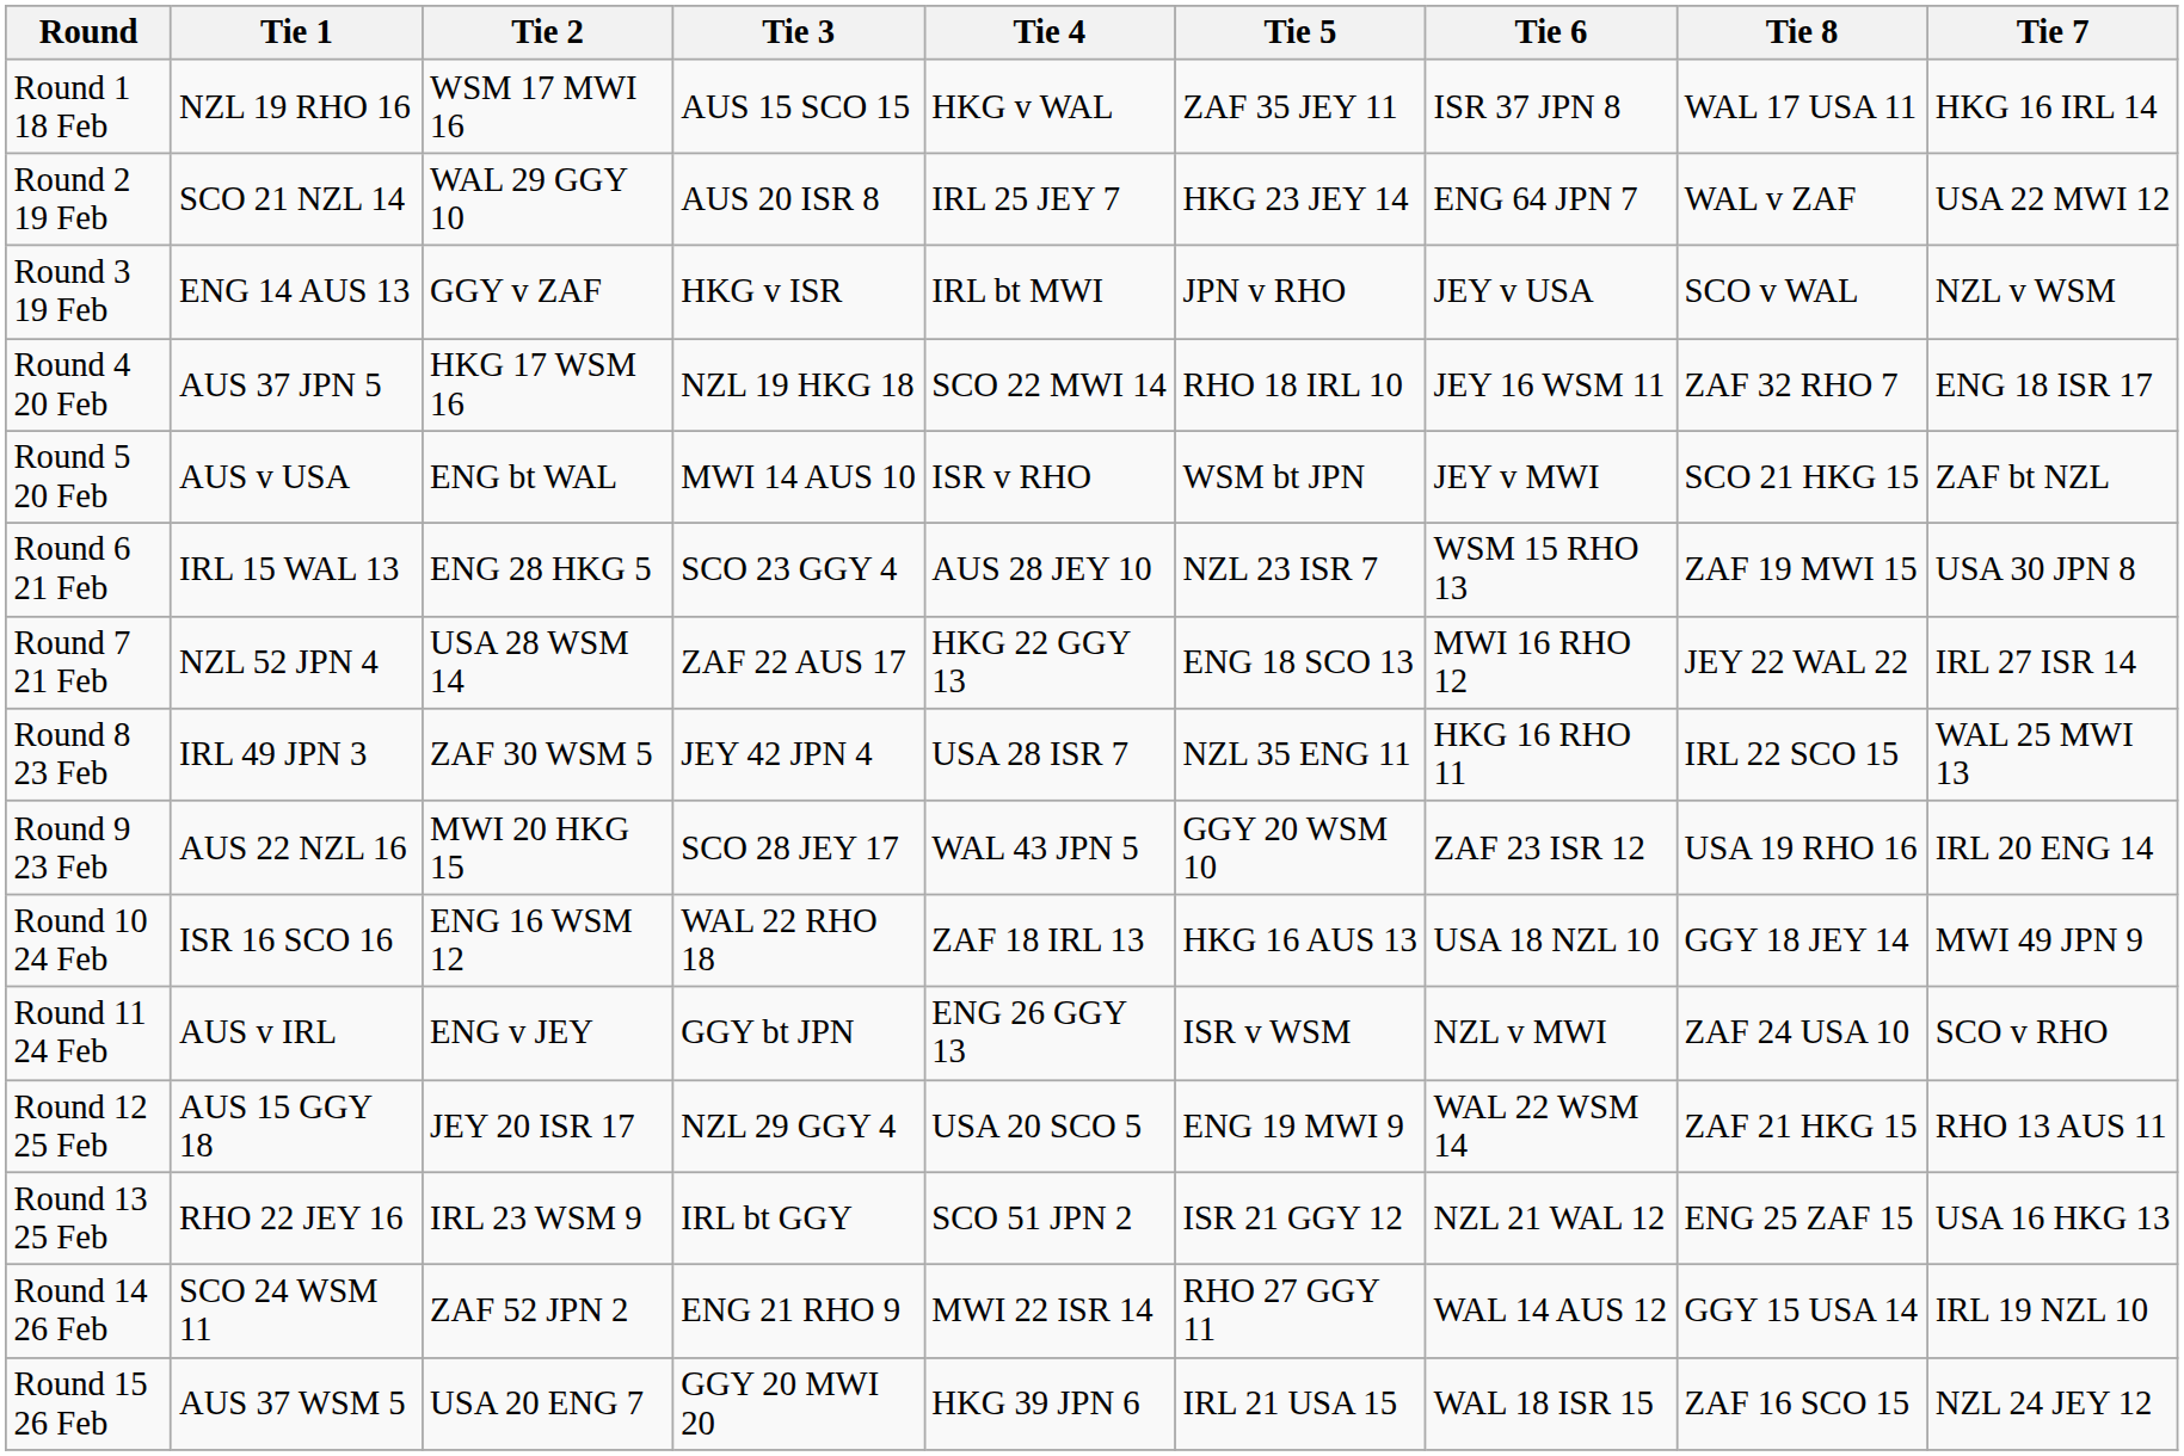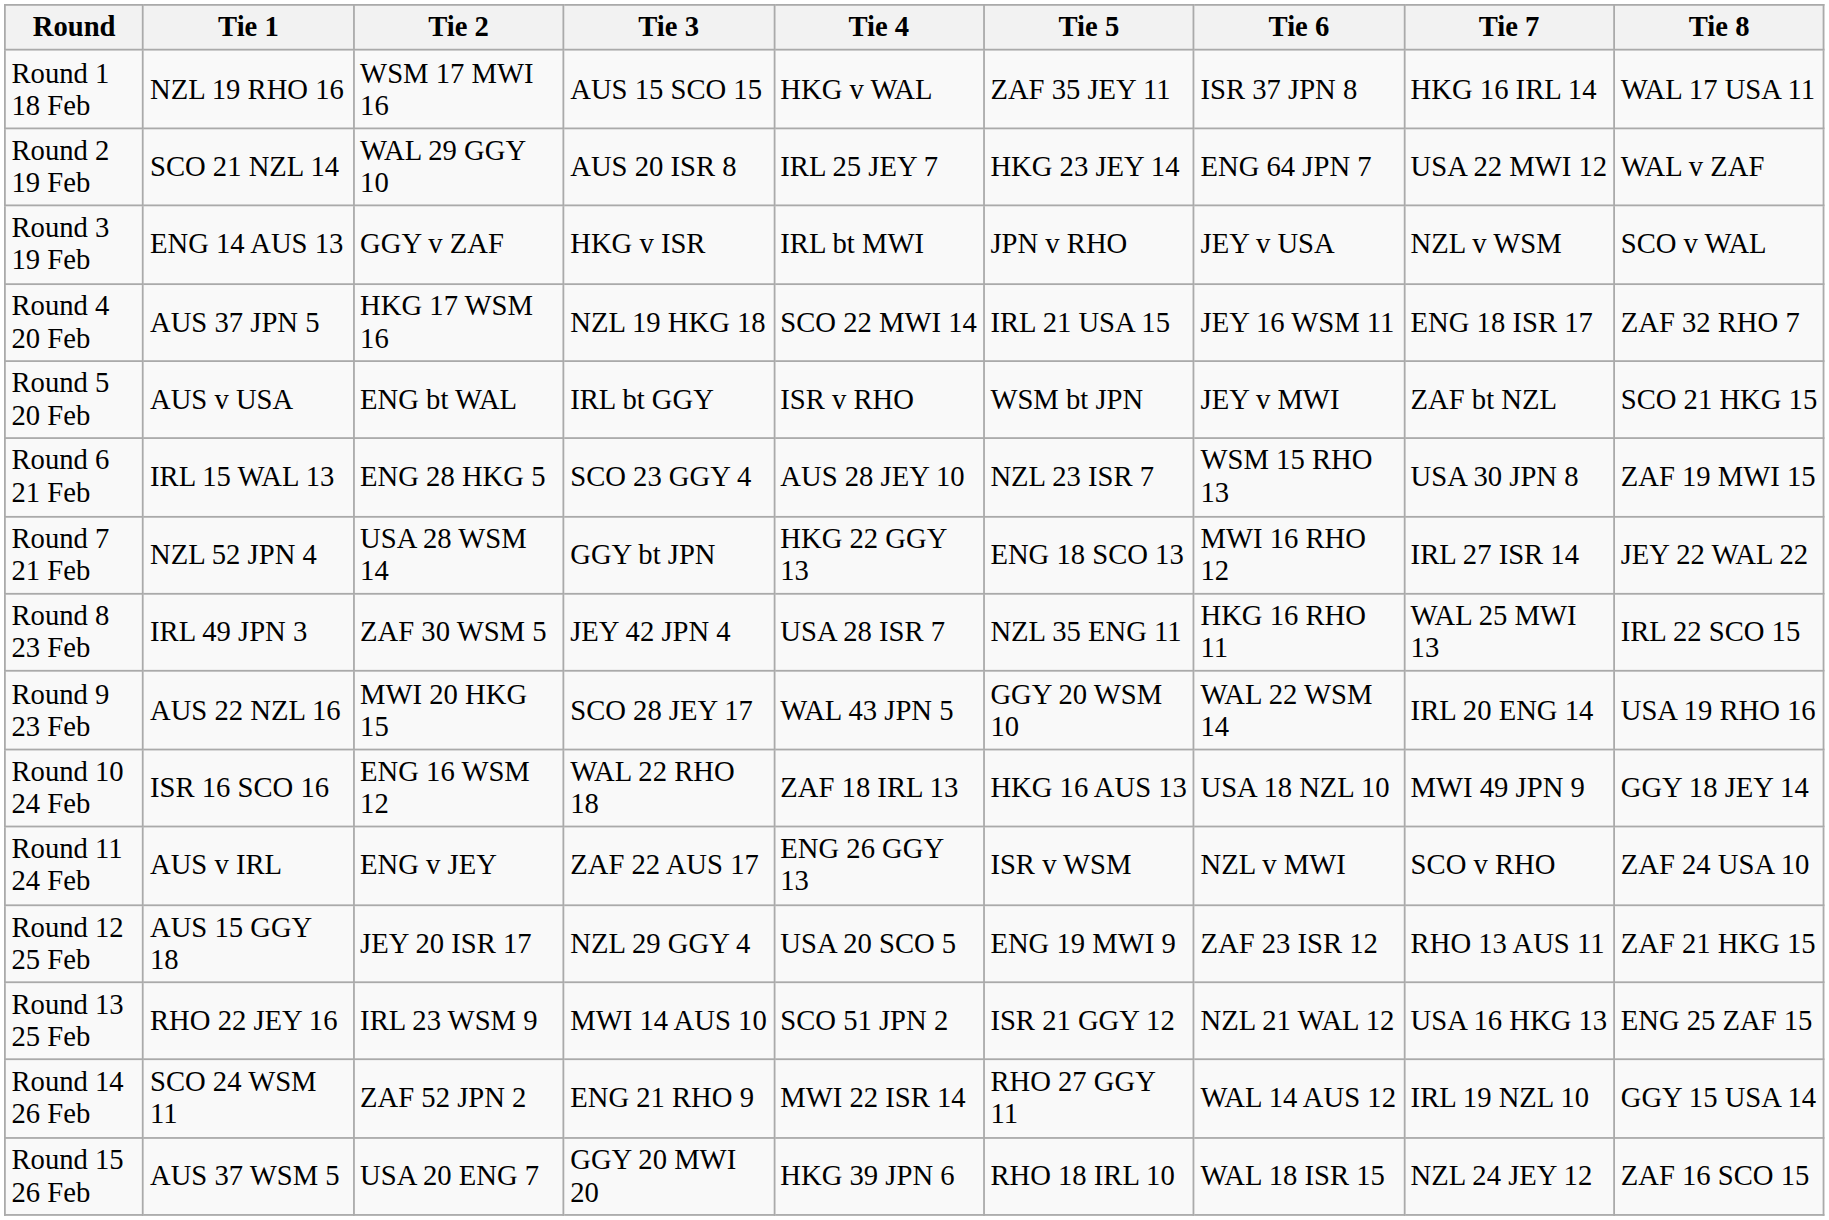columns swapped: Tie 7 <-> Tie 8
Round 4 20 Feb | Tie 5: RHO 18 IRL 10 -> IRL 21 USA 15
Round 5 20 Feb | Tie 3: MWI 14 AUS 10 -> IRL bt GGY
Round 7 21 Feb | Tie 3: ZAF 22 AUS 17 -> GGY bt JPN
Round 9 23 Feb | Tie 6: ZAF 23 ISR 12 -> WAL 22 WSM 14
Round 11 24 Feb | Tie 3: GGY bt JPN -> ZAF 22 AUS 17
Round 12 25 Feb | Tie 6: WAL 22 WSM 14 -> ZAF 23 ISR 12
Round 13 25 Feb | Tie 3: IRL bt GGY -> MWI 14 AUS 10
Round 15 26 Feb | Tie 5: IRL 21 USA 15 -> RHO 18 IRL 10
